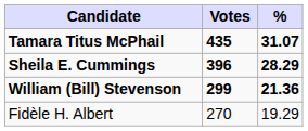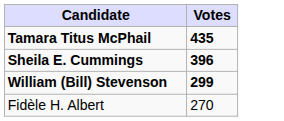- column: % | 31.07 | 28.29 | 21.36 | 19.29
